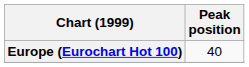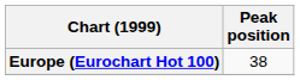Europe (Eurochart Hot 100) | Peak position: 40 -> 38
